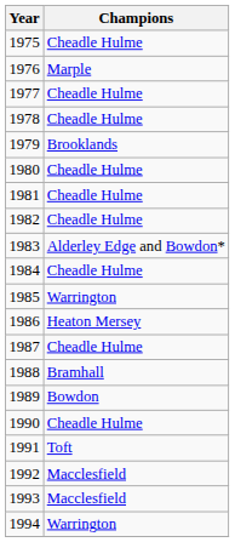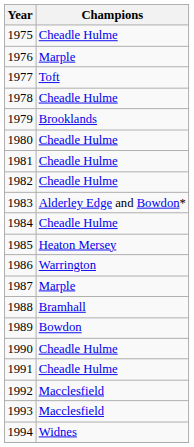1977 | Champions: Cheadle Hulme -> Toft
1985 | Champions: Warrington -> Heaton Mersey
1986 | Champions: Heaton Mersey -> Warrington
1987 | Champions: Cheadle Hulme -> Marple
1991 | Champions: Toft -> Cheadle Hulme
1994 | Champions: Warrington -> Widnes
